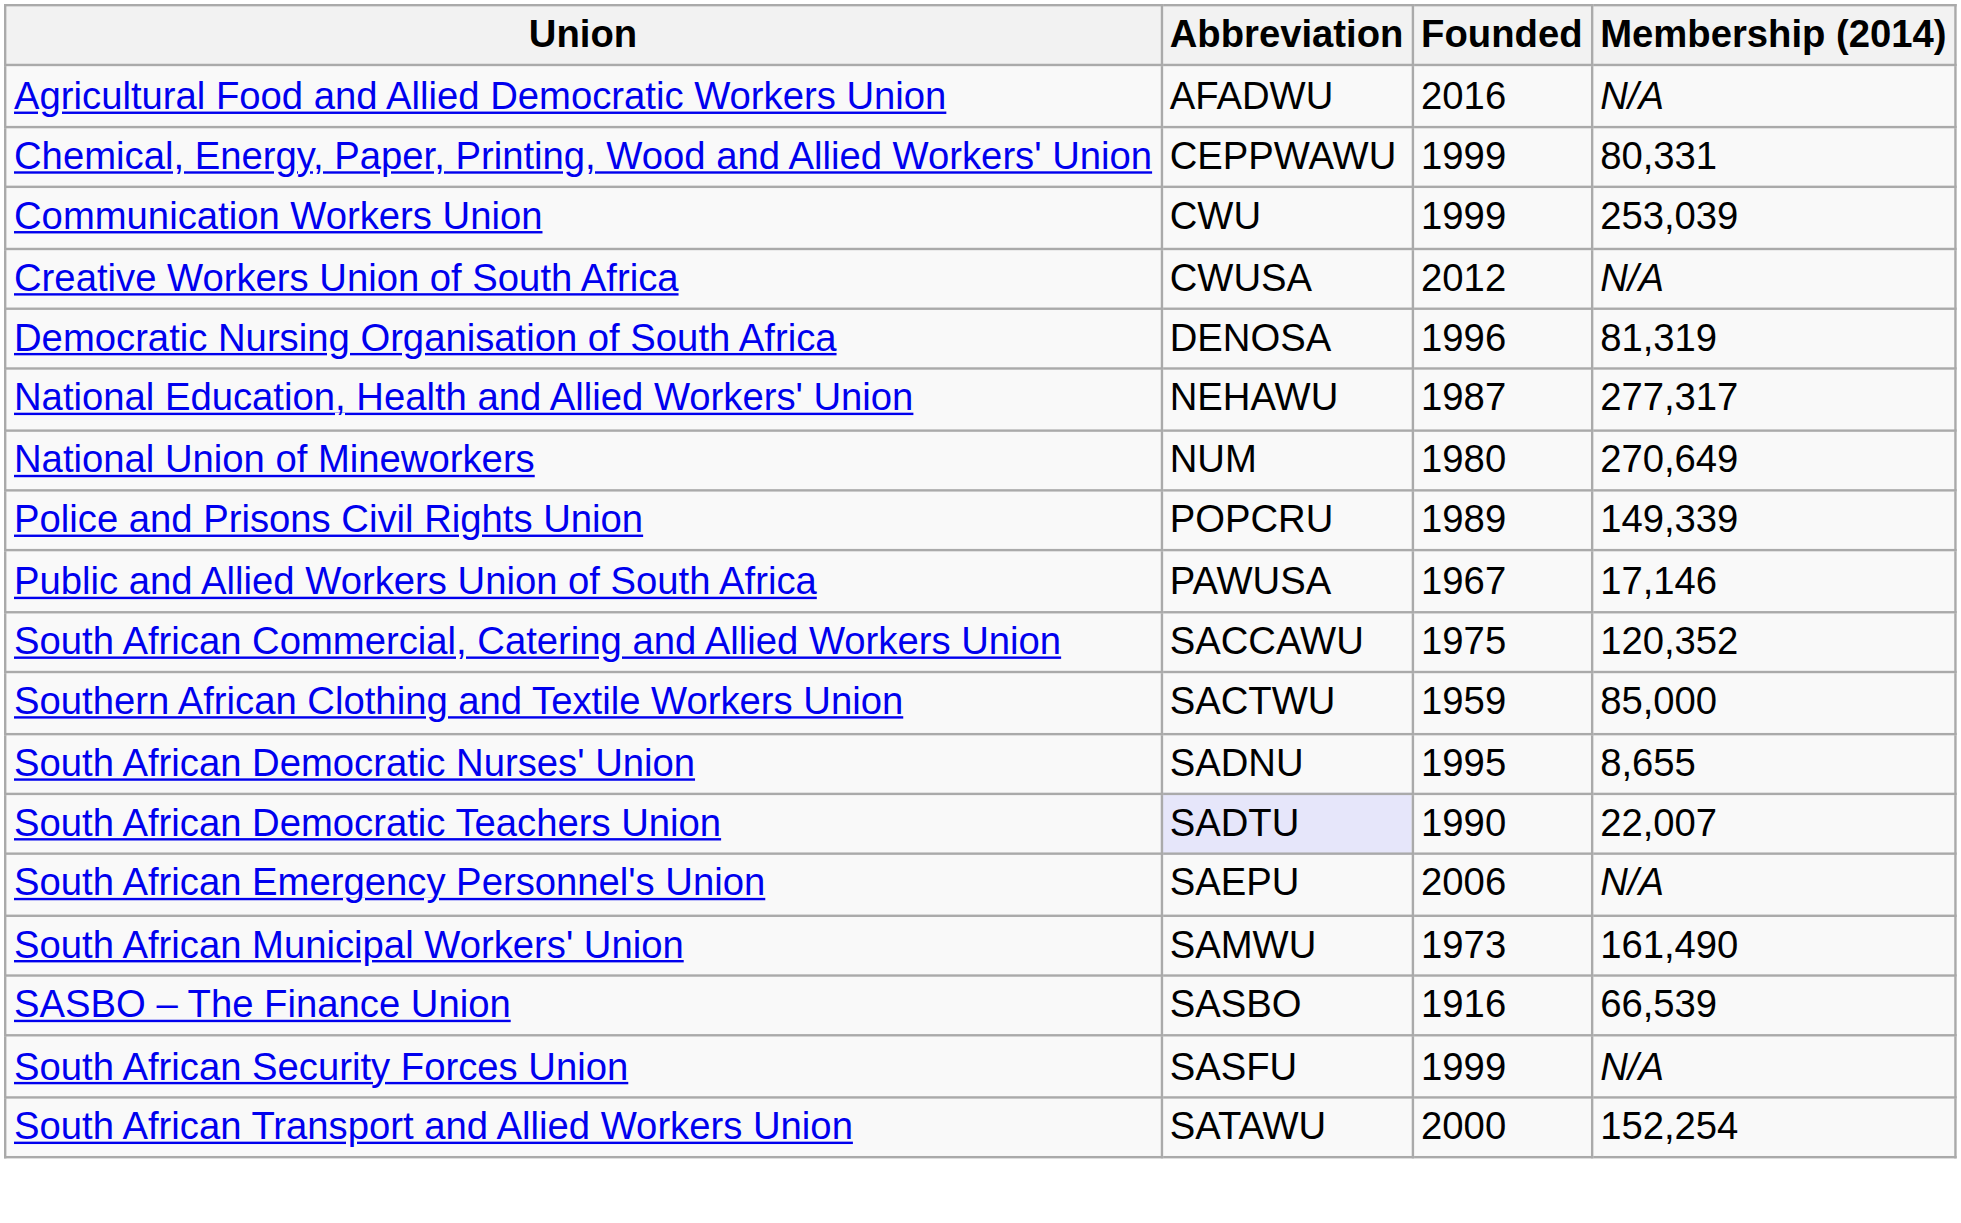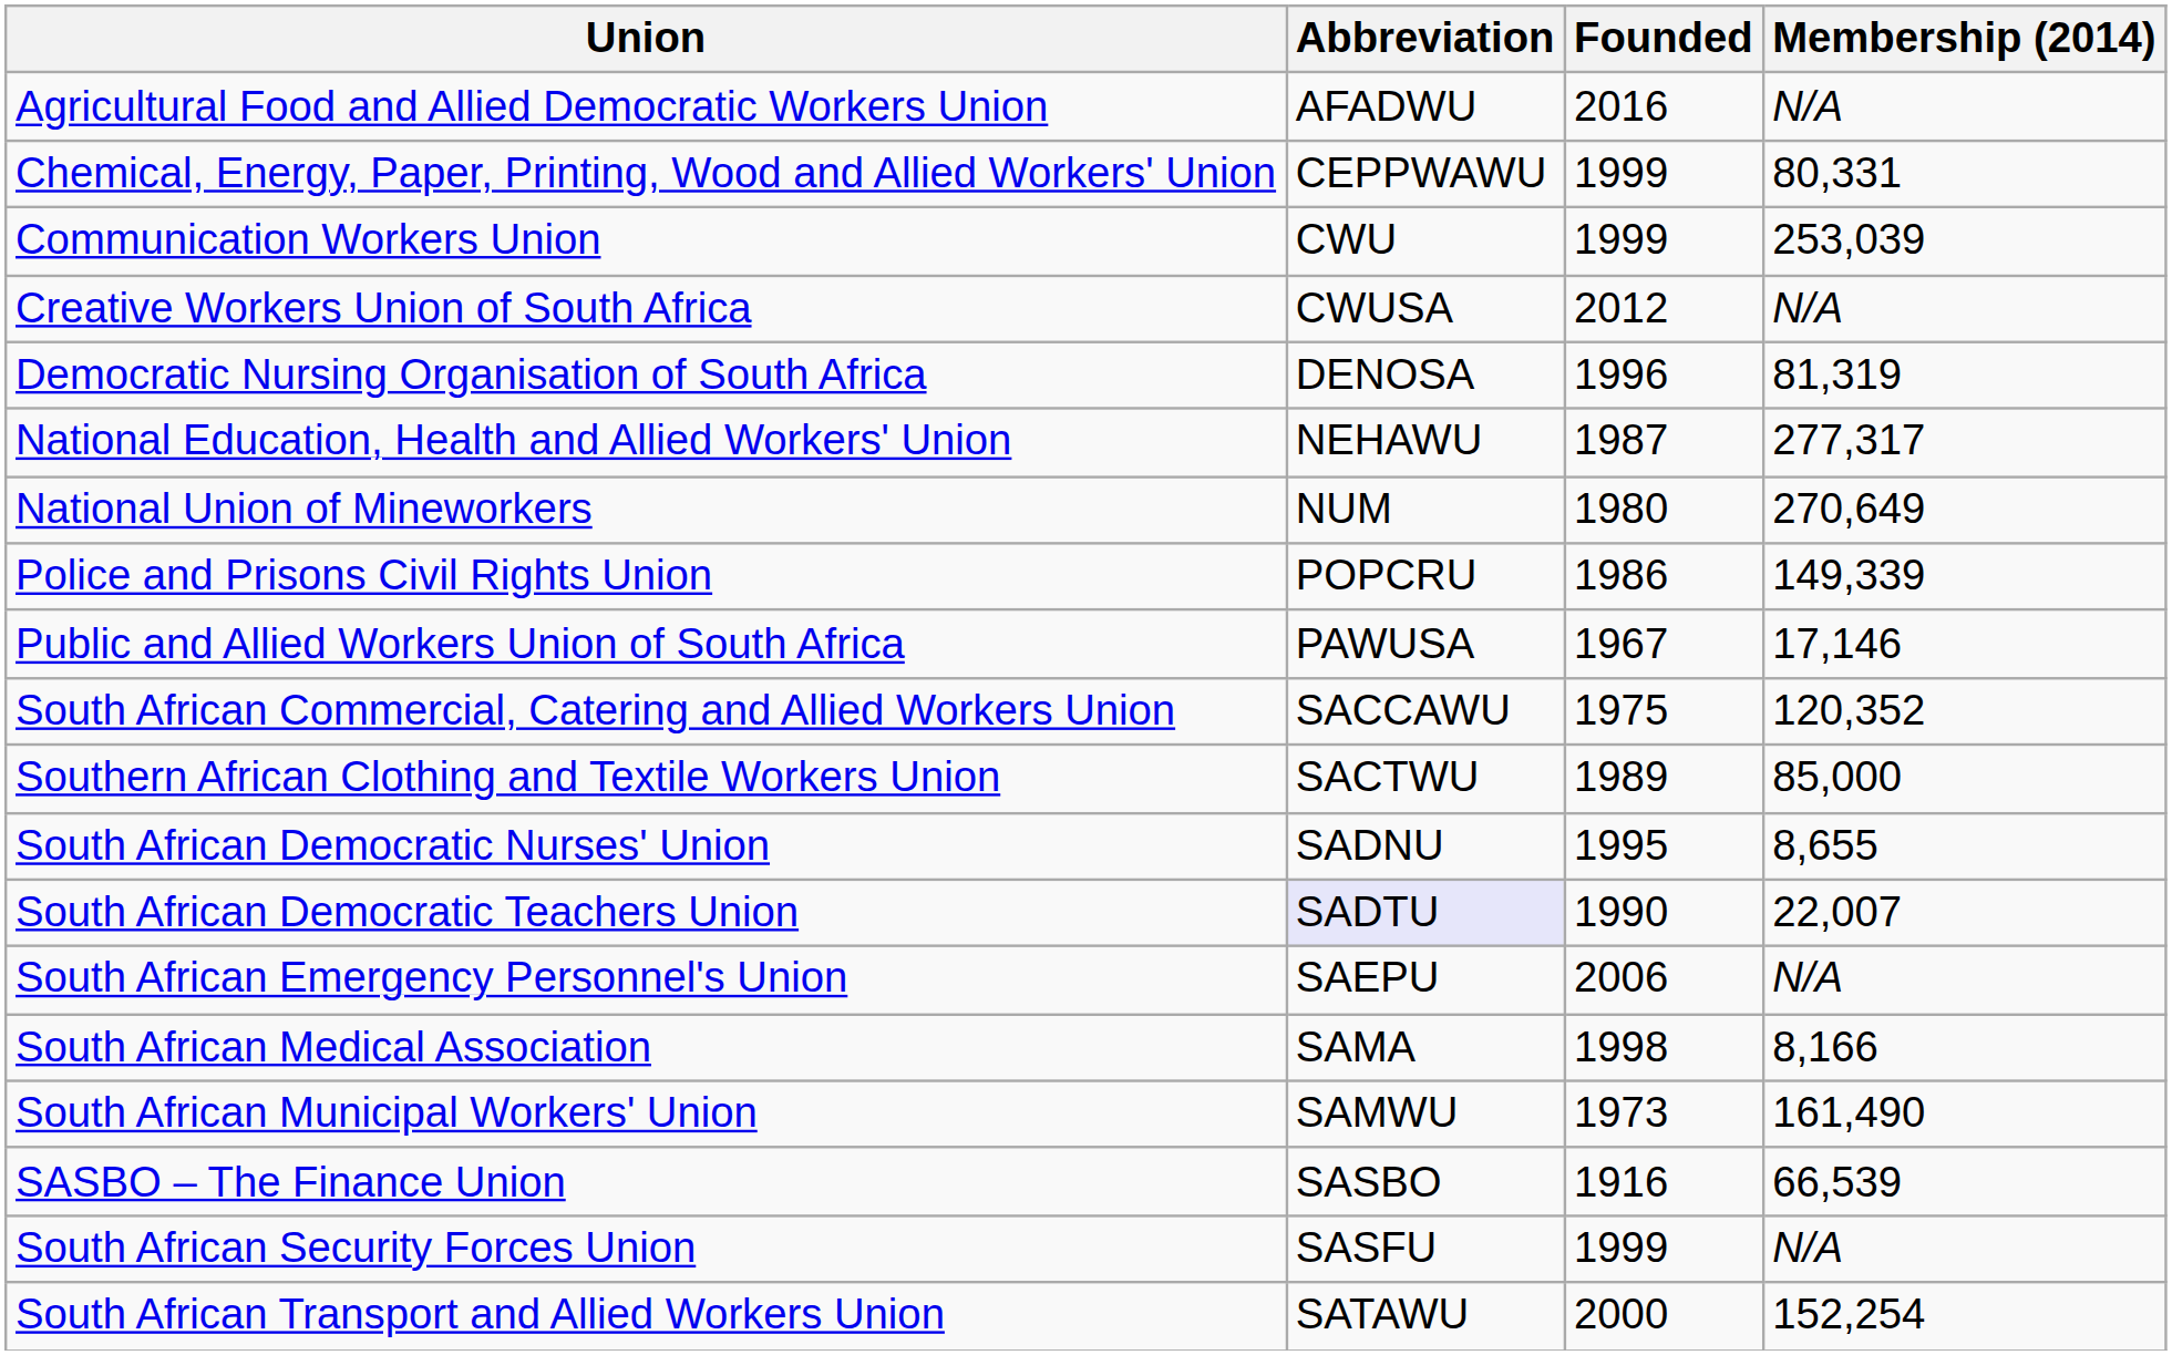Police and Prisons Civil Rights Union | Founded: 1989 -> 1986
Southern African Clothing and Textile Workers Union | Founded: 1959 -> 1989
+ row: South African Medical Association | SAMA | 1998 | 8,166
